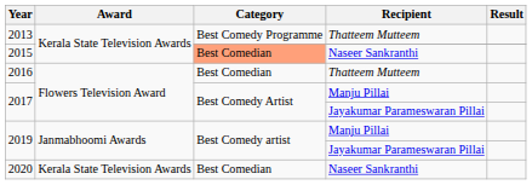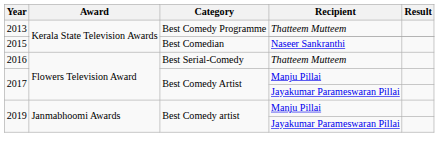2015 / Naseer Sankranthi | Category: lightsalmon background -> no background
2016 | Category: Best Comedian -> Best Serial-Comedy
- row: 2020 | Kerala State Television Awards | Best Comedian | Naseer Sankranthi
